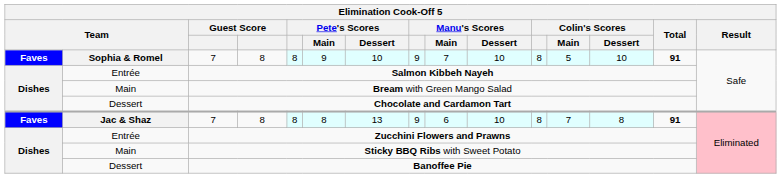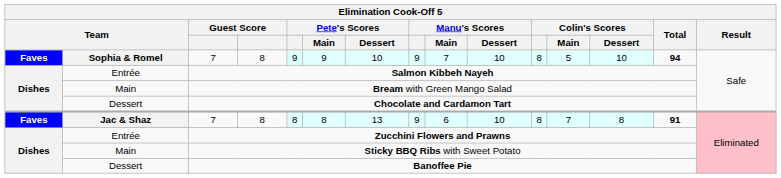Sophia & Romel / 7 | Pete's Scores: 8 -> 9
Sophia & Romel / 7 | Total: 91 -> 94
